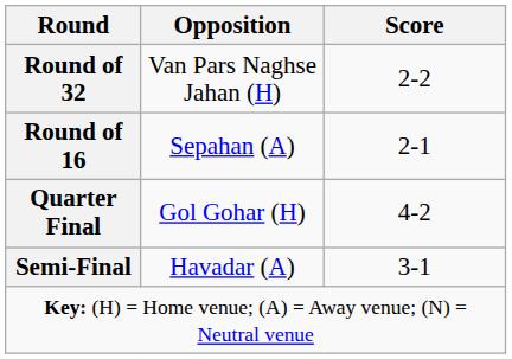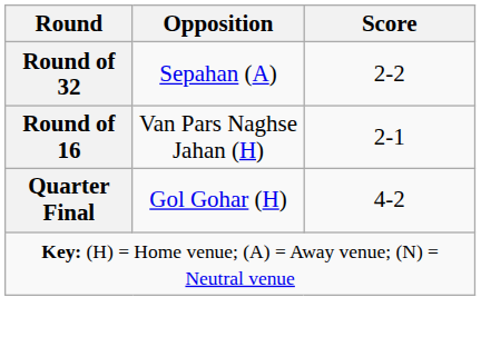Round of 32 | Opposition: Van Pars Naghse Jahan (H) -> Sepahan (A)
Round of 16 | Opposition: Sepahan (A) -> Van Pars Naghse Jahan (H)
- row: Semi-Final | Havadar (A) | 3-1
